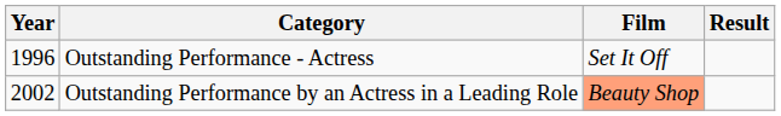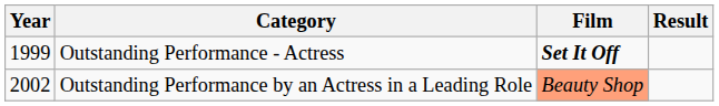Outstanding Performance - Actress | Year: 1996 -> 1999
Outstanding Performance - Actress | Film: normal -> bold
